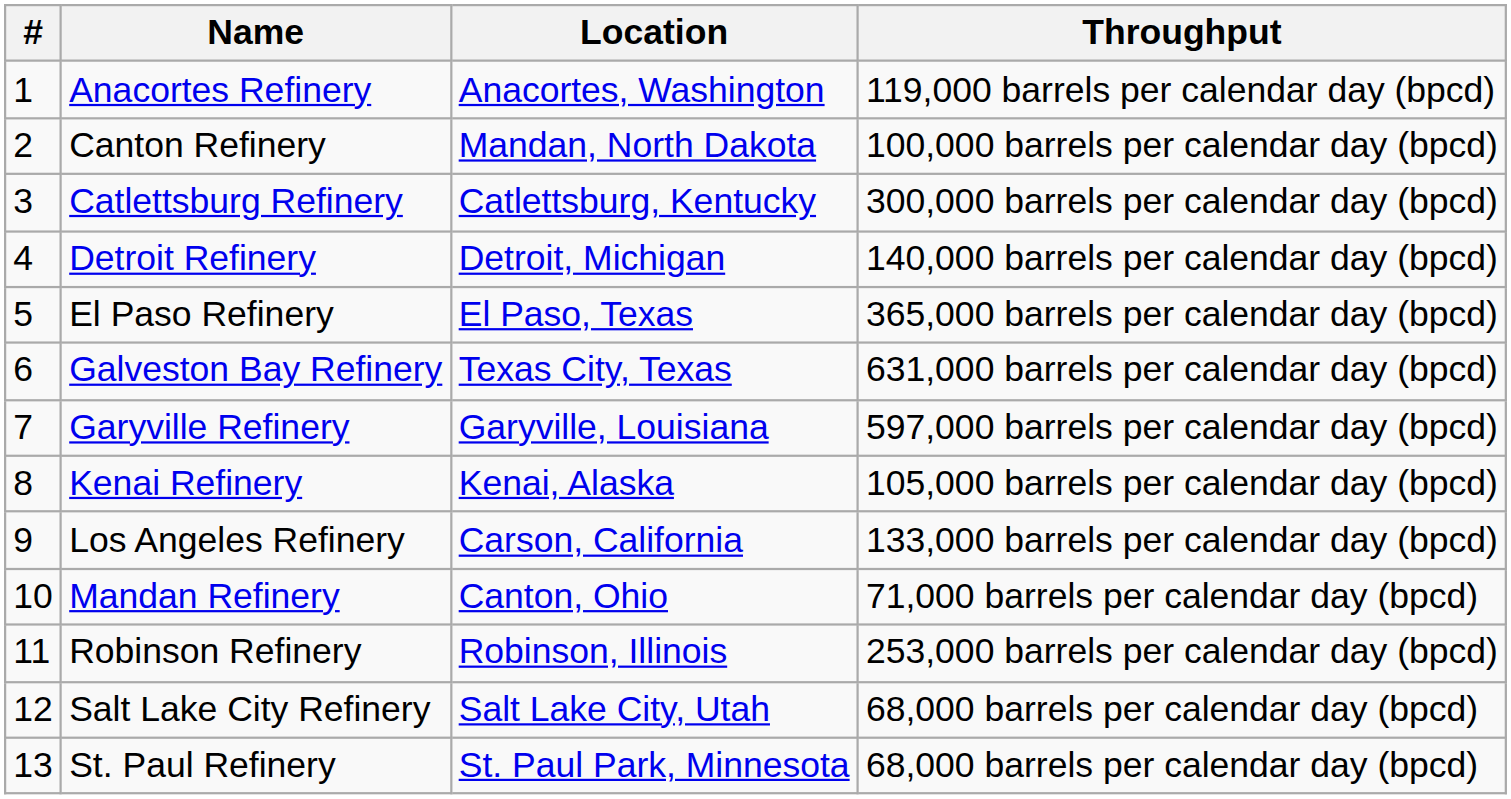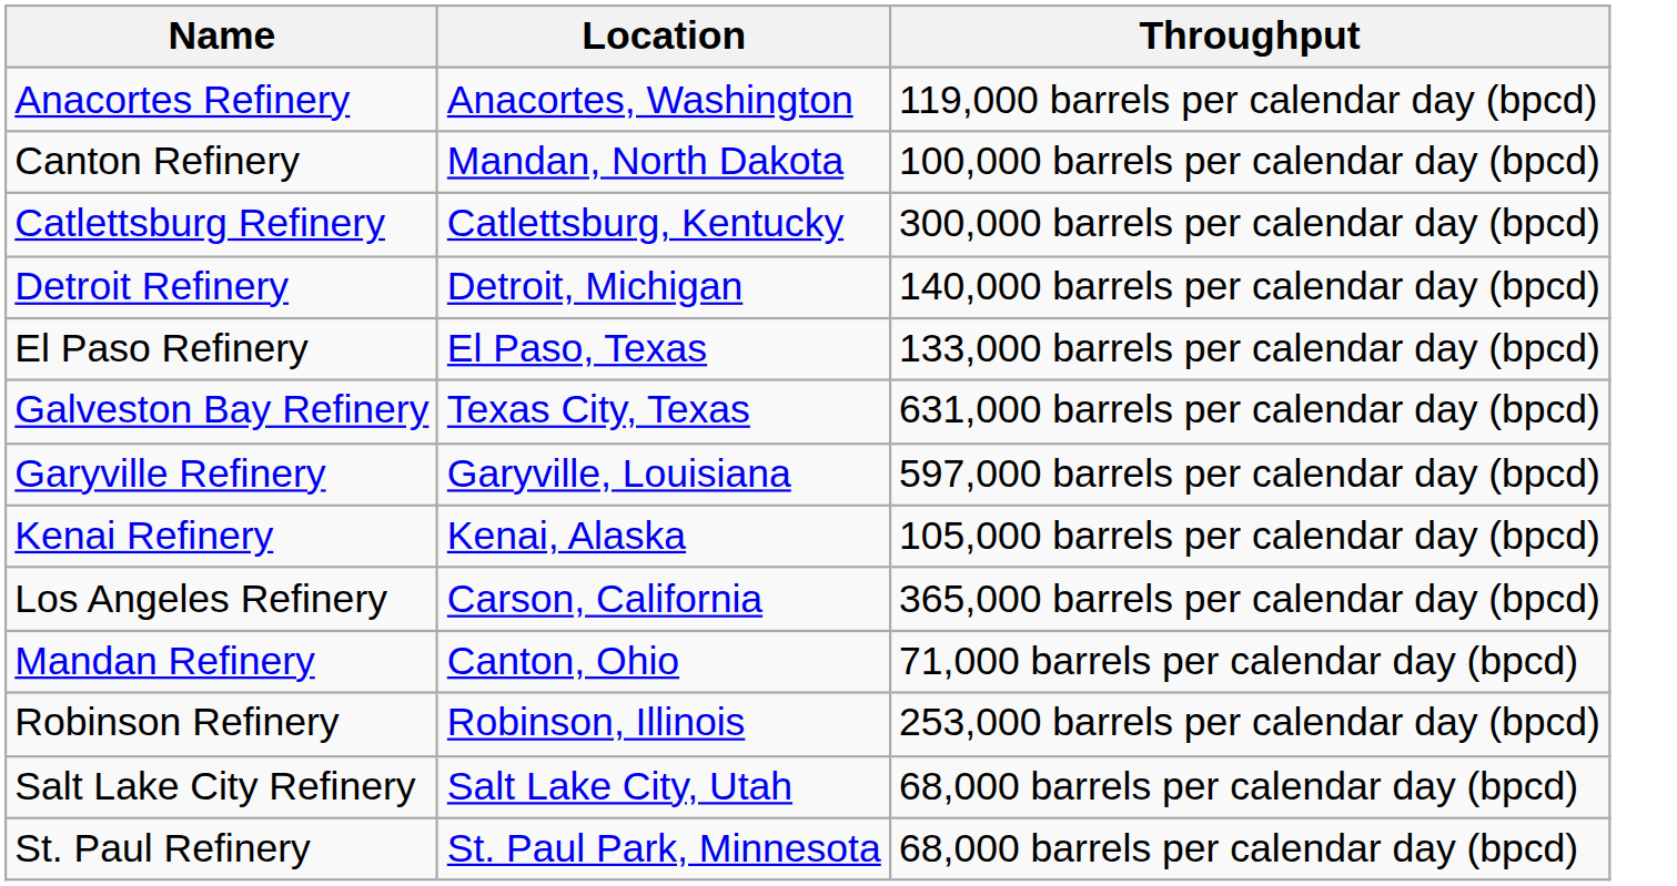- column: # | 1 | 2 | 3 | 4 | 5 | 6 | 7 | 8 | 9 | 10 | 11 | 12 | 13
El Paso Refinery | Throughput: 365,000 barrels per calendar day (bpcd) -> 133,000 barrels per calendar day (bpcd)
Los Angeles Refinery | Throughput: 133,000 barrels per calendar day (bpcd) -> 365,000 barrels per calendar day (bpcd)
